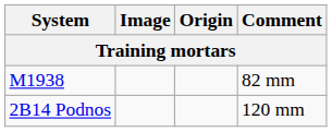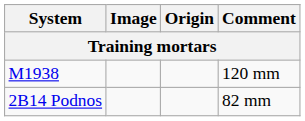M1938 | Comment: 82 mm -> 120 mm
2B14 Podnos | Comment: 120 mm -> 82 mm
